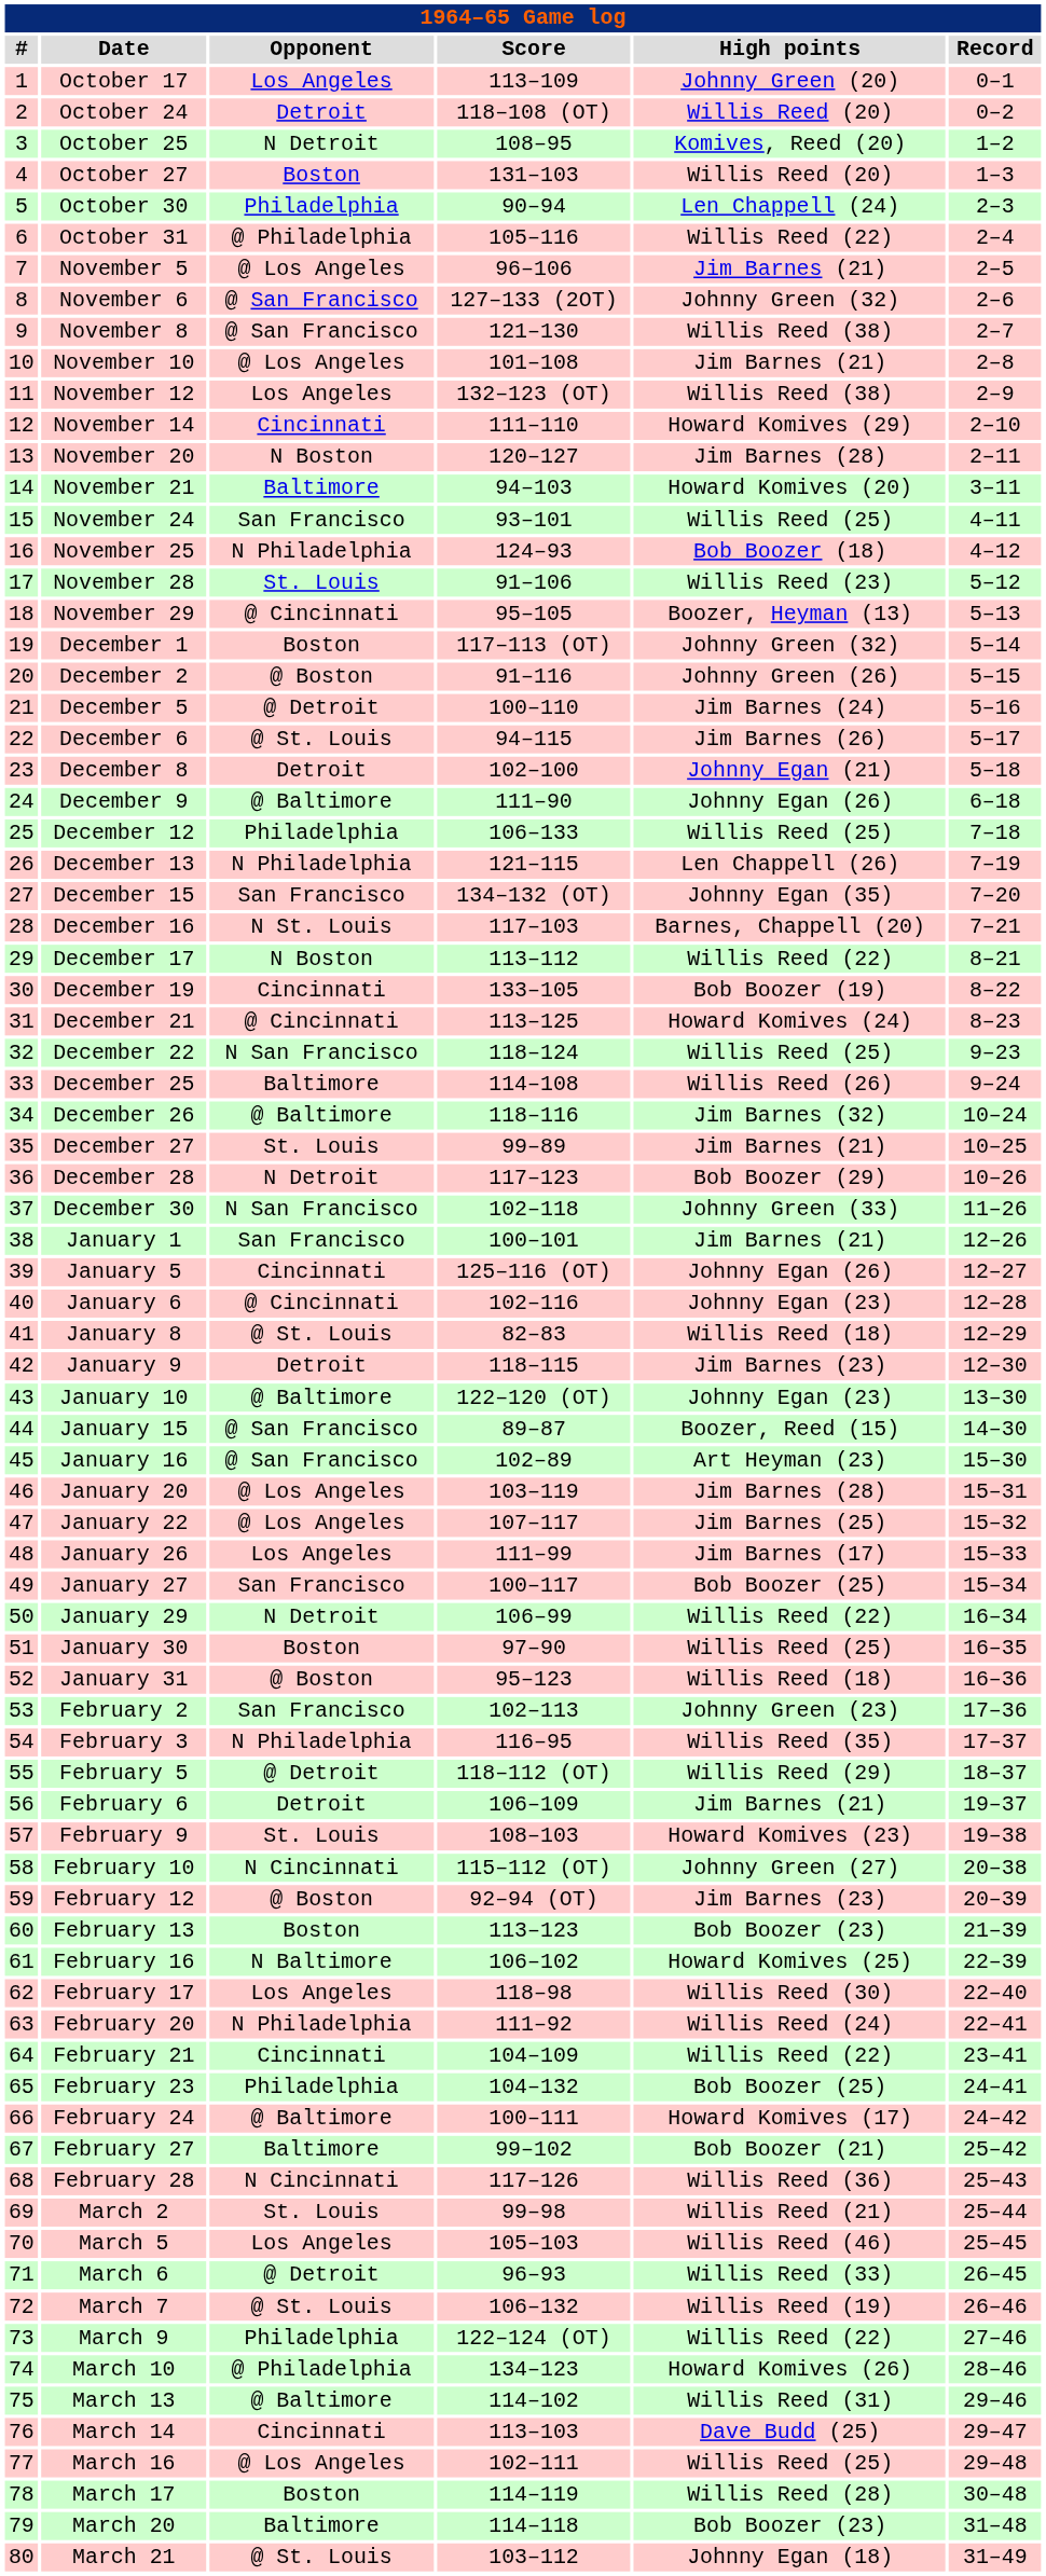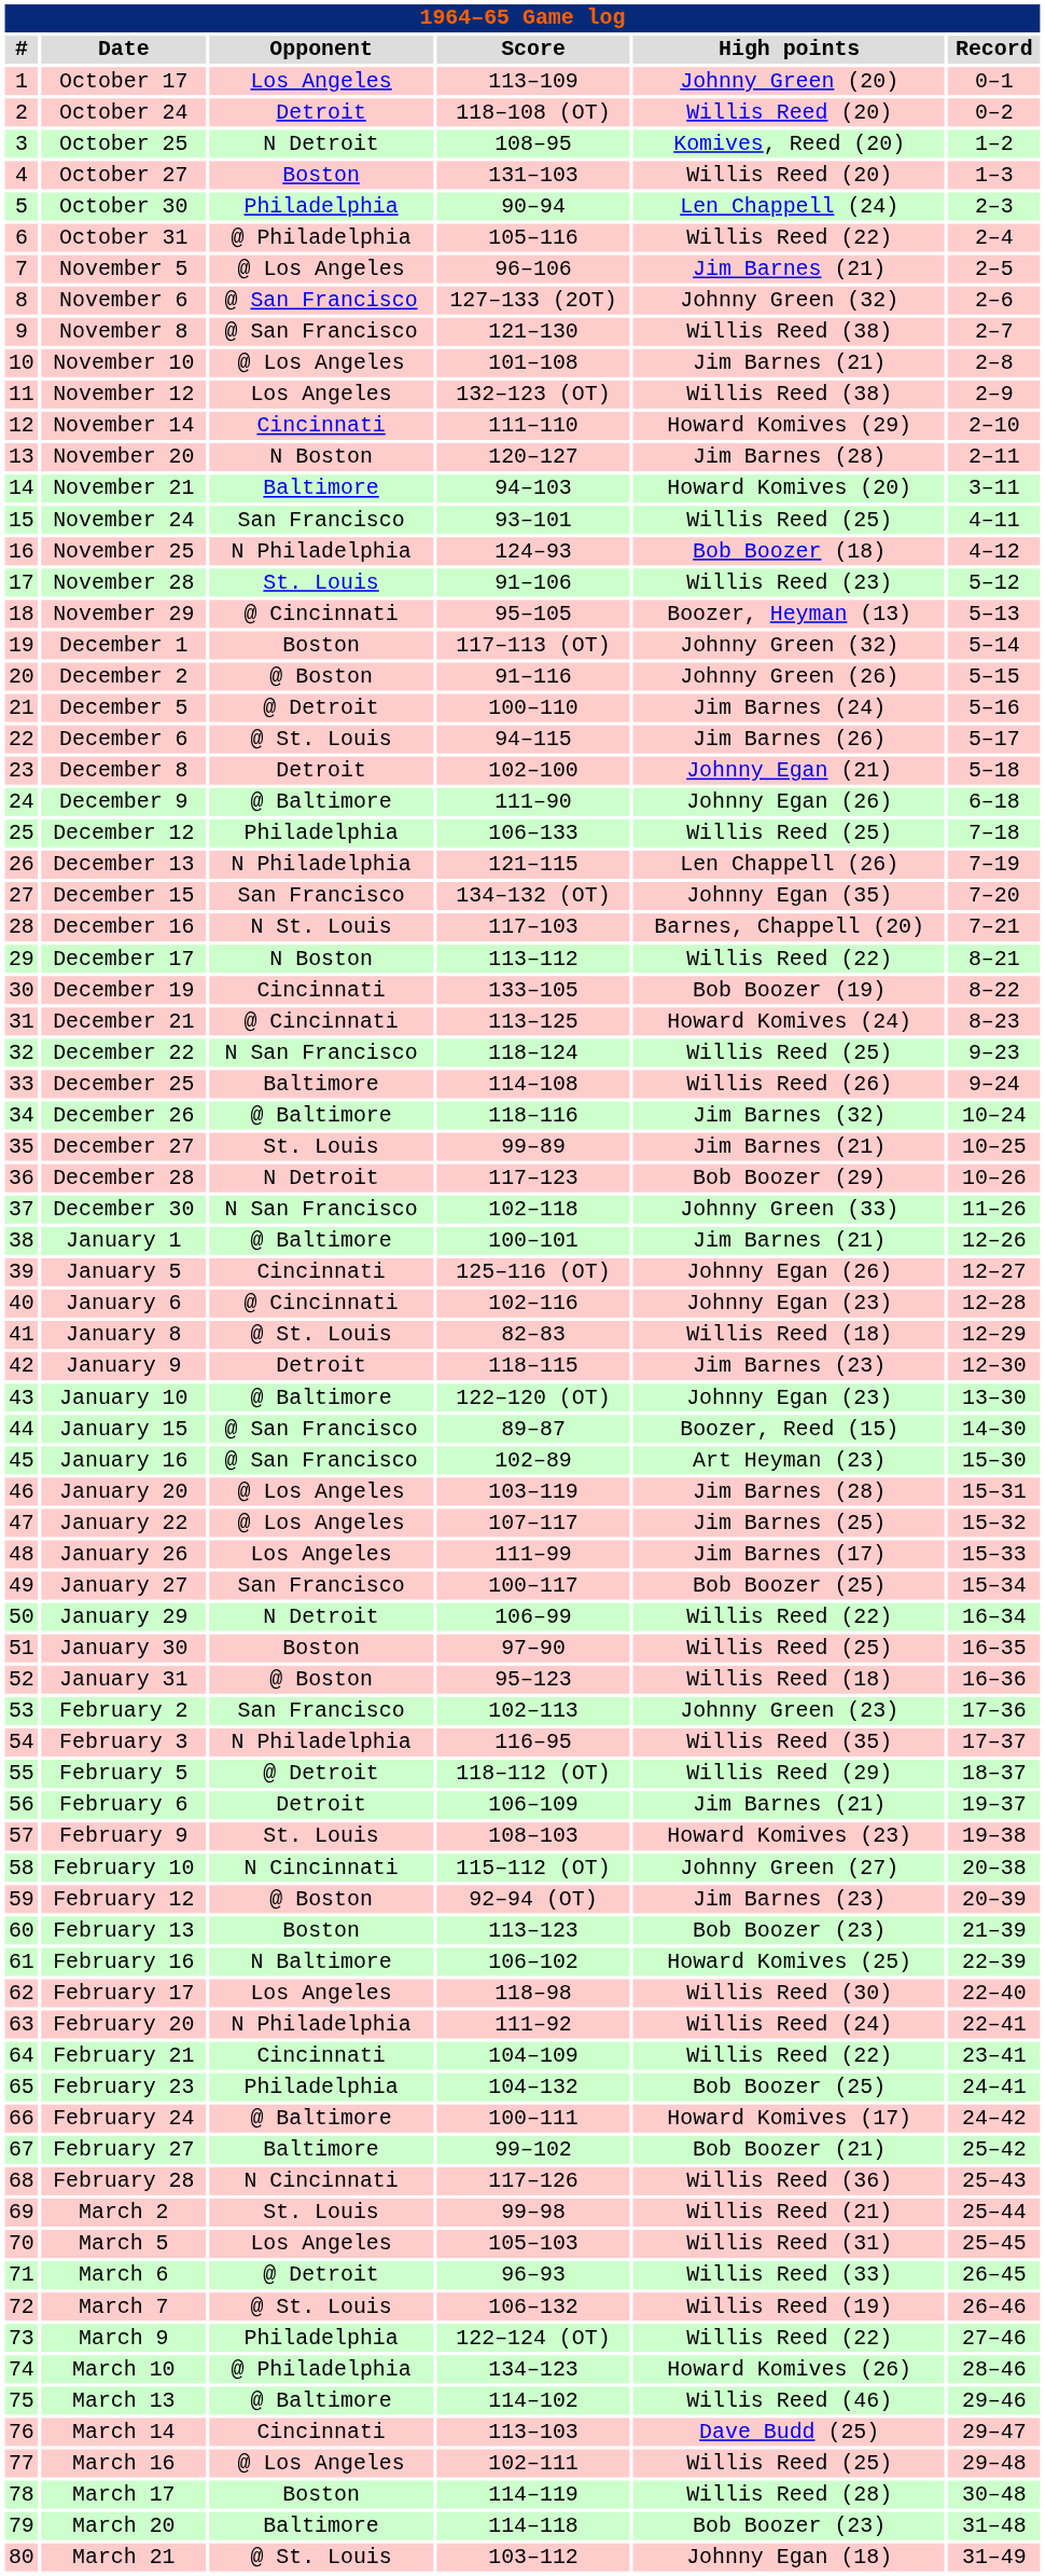January 1 | Opponent: San Francisco -> @ Baltimore
March 5 | High points: Willis Reed (46) -> Willis Reed (31)
March 13 | High points: Willis Reed (31) -> Willis Reed (46)
